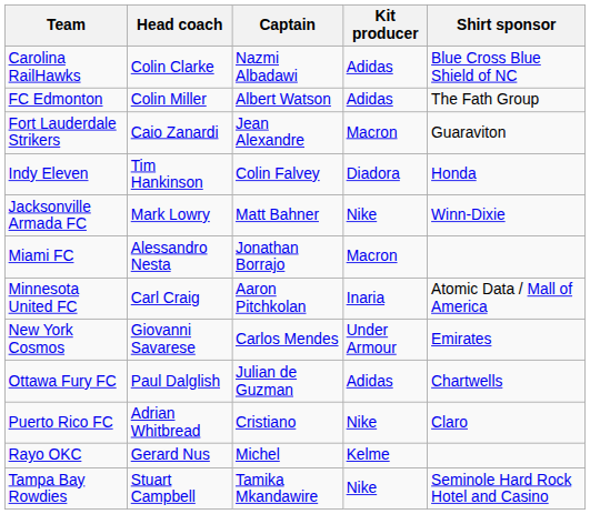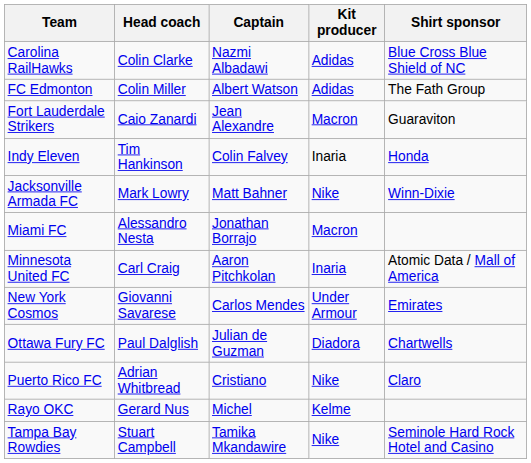Indy Eleven | Kit producer: Diadora -> Inaria
Ottawa Fury FC | Kit producer: Adidas -> Diadora
